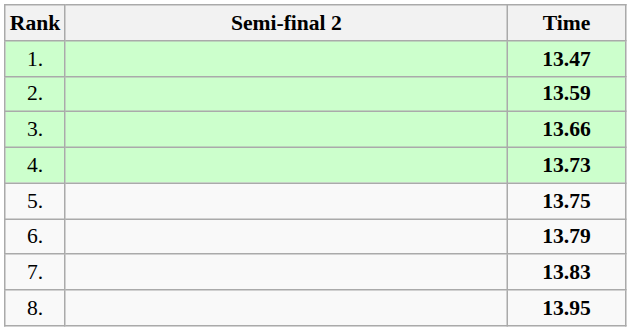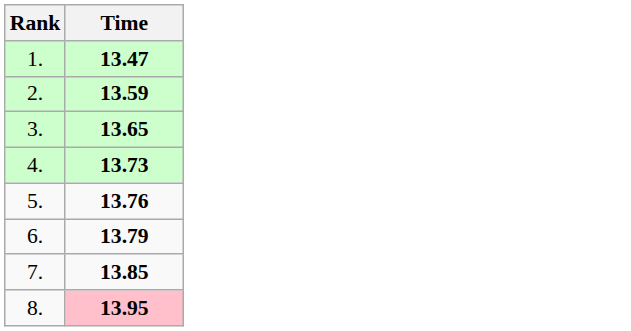- column: Semi-final 2
3. | Time: 13.66 -> 13.65
5. | Time: 13.75 -> 13.76
7. | Time: 13.83 -> 13.85
8. | Time: no background -> pink background
